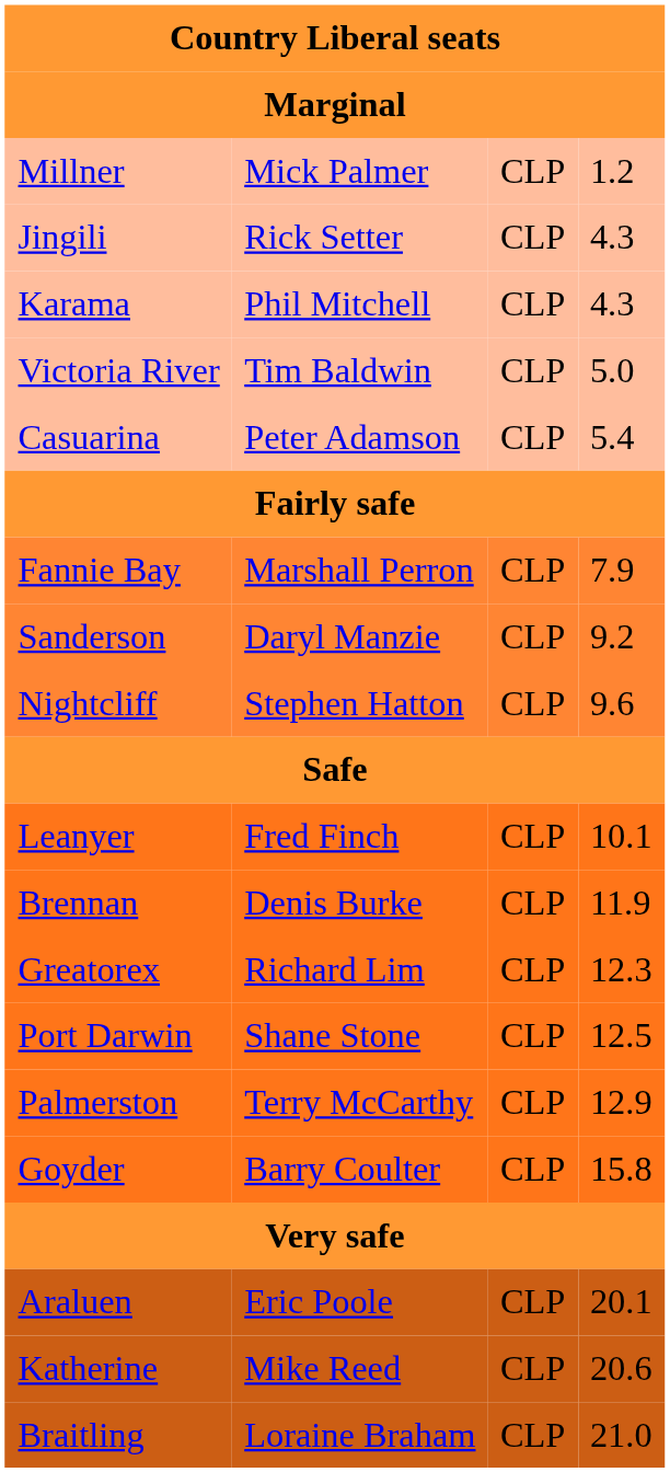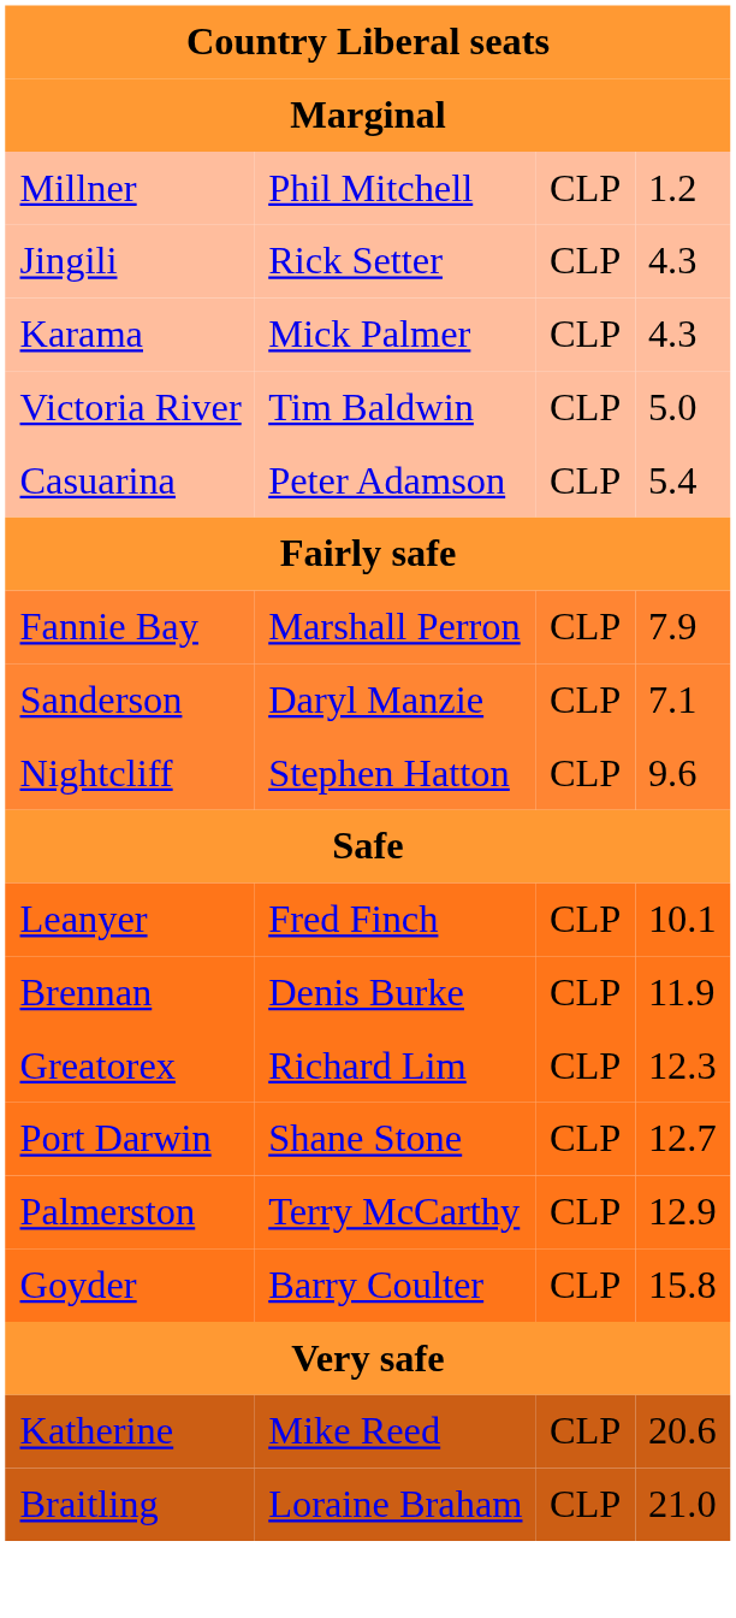Millner | column 2: Mick Palmer -> Phil Mitchell
Karama | column 2: Phil Mitchell -> Mick Palmer
Sanderson | column 4: 9.2 -> 7.1
Port Darwin | column 4: 12.5 -> 12.7
- row: Araluen | Eric Poole | CLP | 20.1
